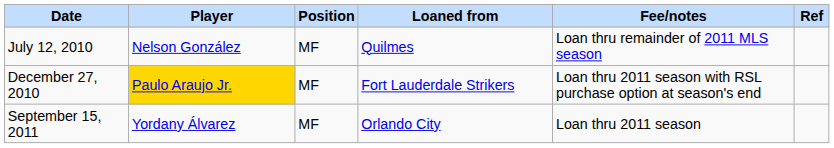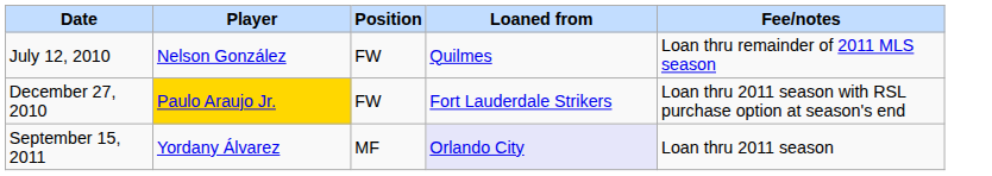- column: Ref
July 12, 2010 | Position: MF -> FW
December 27, 2010 | Position: MF -> FW
September 15, 2011 | Loaned from: no background -> lavender background
